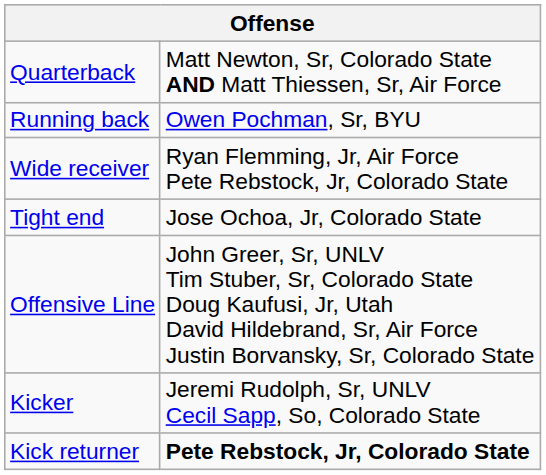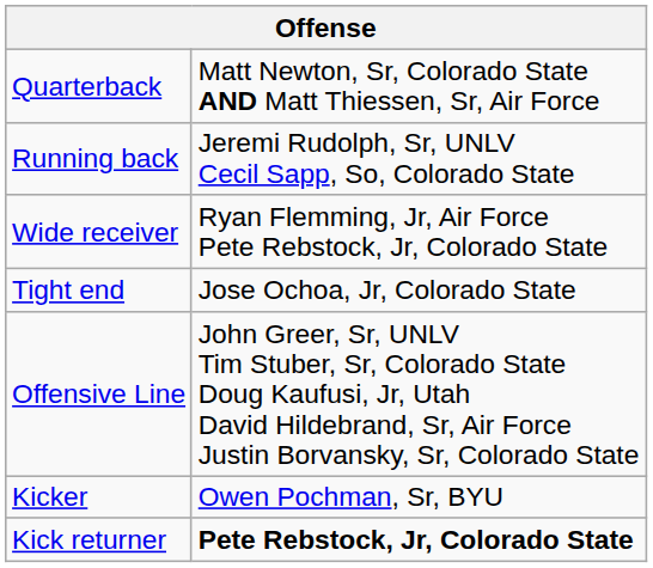Running back | column 2: Owen Pochman, Sr, BYU -> Jeremi Rudolph, Sr, UNLV Cecil Sapp, So, Colorado State
Kicker | column 2: Jeremi Rudolph, Sr, UNLV Cecil Sapp, So, Colorado State -> Owen Pochman, Sr, BYU
